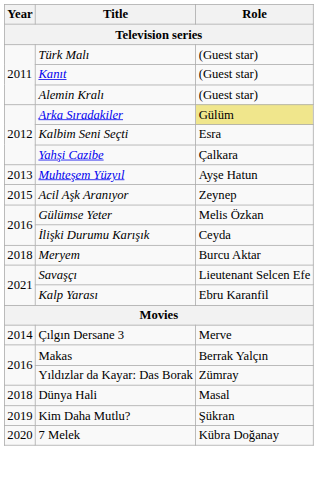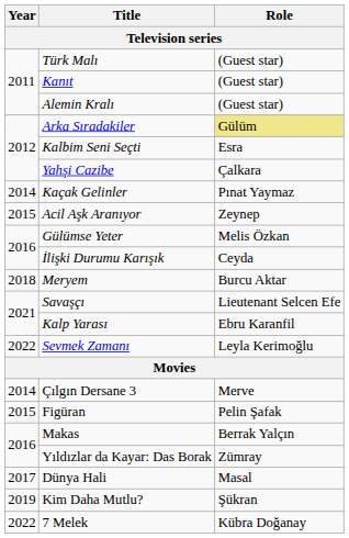- row: 2013 | Muhteşem Yüzyıl | Ayşe Hatun
+ row: 2014 | Kaçak Gelinler | Pınat Yaymaz
+ row: 2022 | Sevmek Zamanı | Leyla Kerimoğlu
+ row: 2015 | Figüran | Pelin Şafak
Dünya Hali | Year: 2018 -> 2017
7 Melek | Year: 2020 -> 2022
